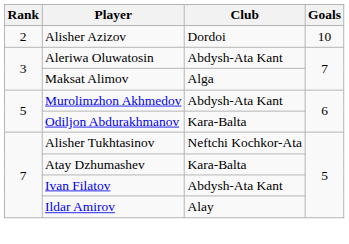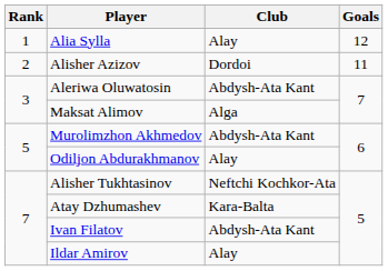+ row: 1 | Alia Sylla | Alay | 12
Alisher Azizov | Goals: 10 -> 11
Odiljon Abdurakhmanov | Club: Kara-Balta -> Alay
